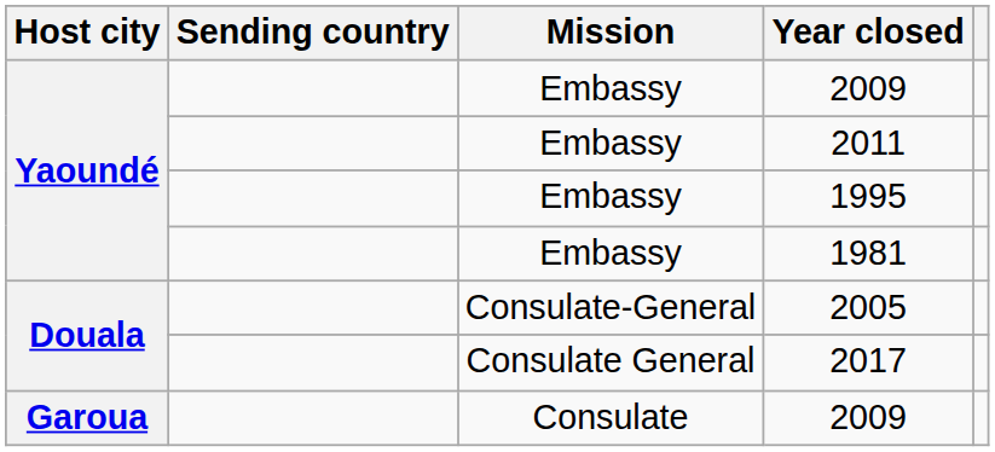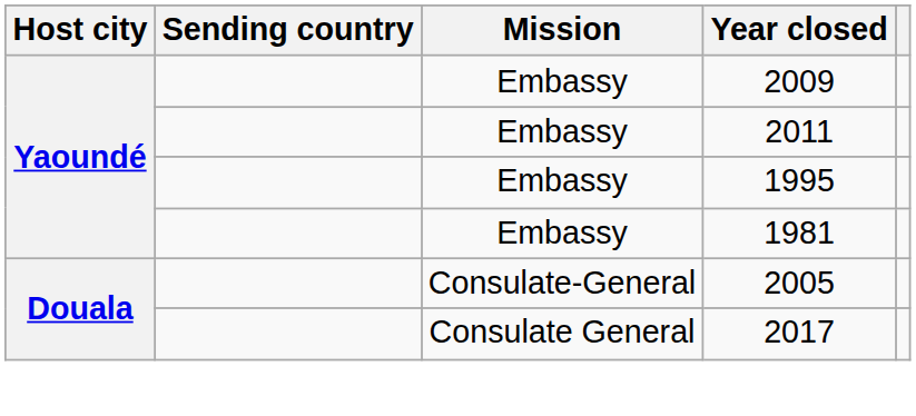- row: Garoua | Consulate | 2009
